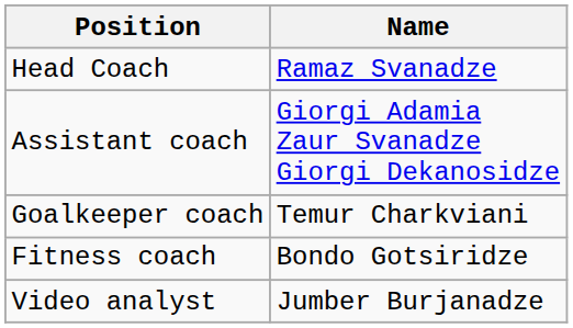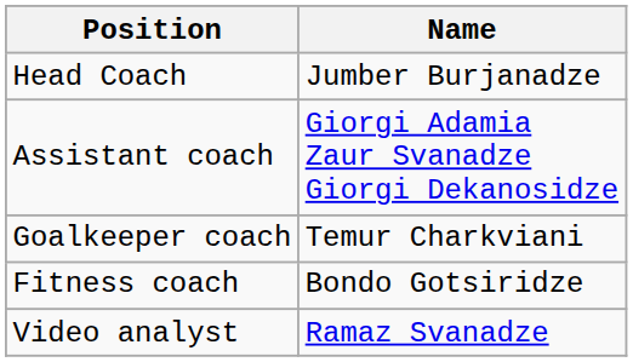Head Coach | Name: Ramaz Svanadze -> Jumber Burjanadze
Video analyst | Name: Jumber Burjanadze -> Ramaz Svanadze
